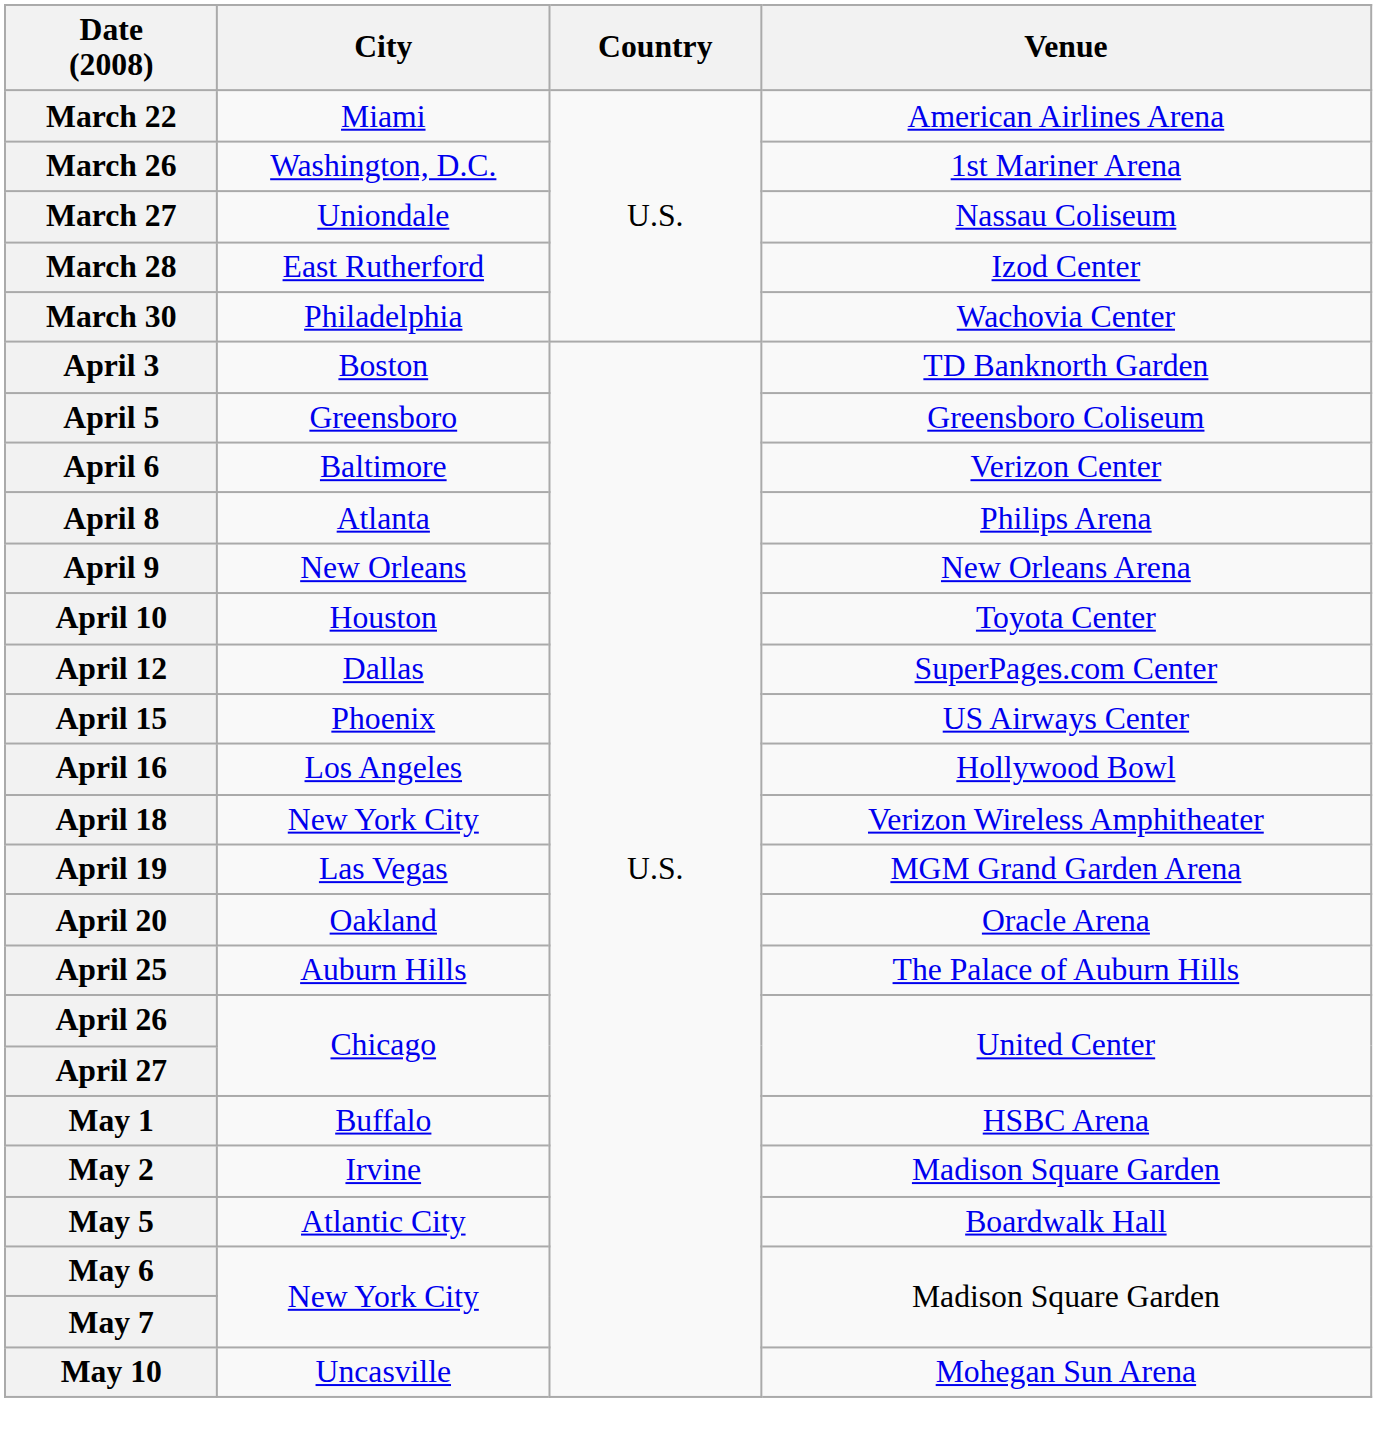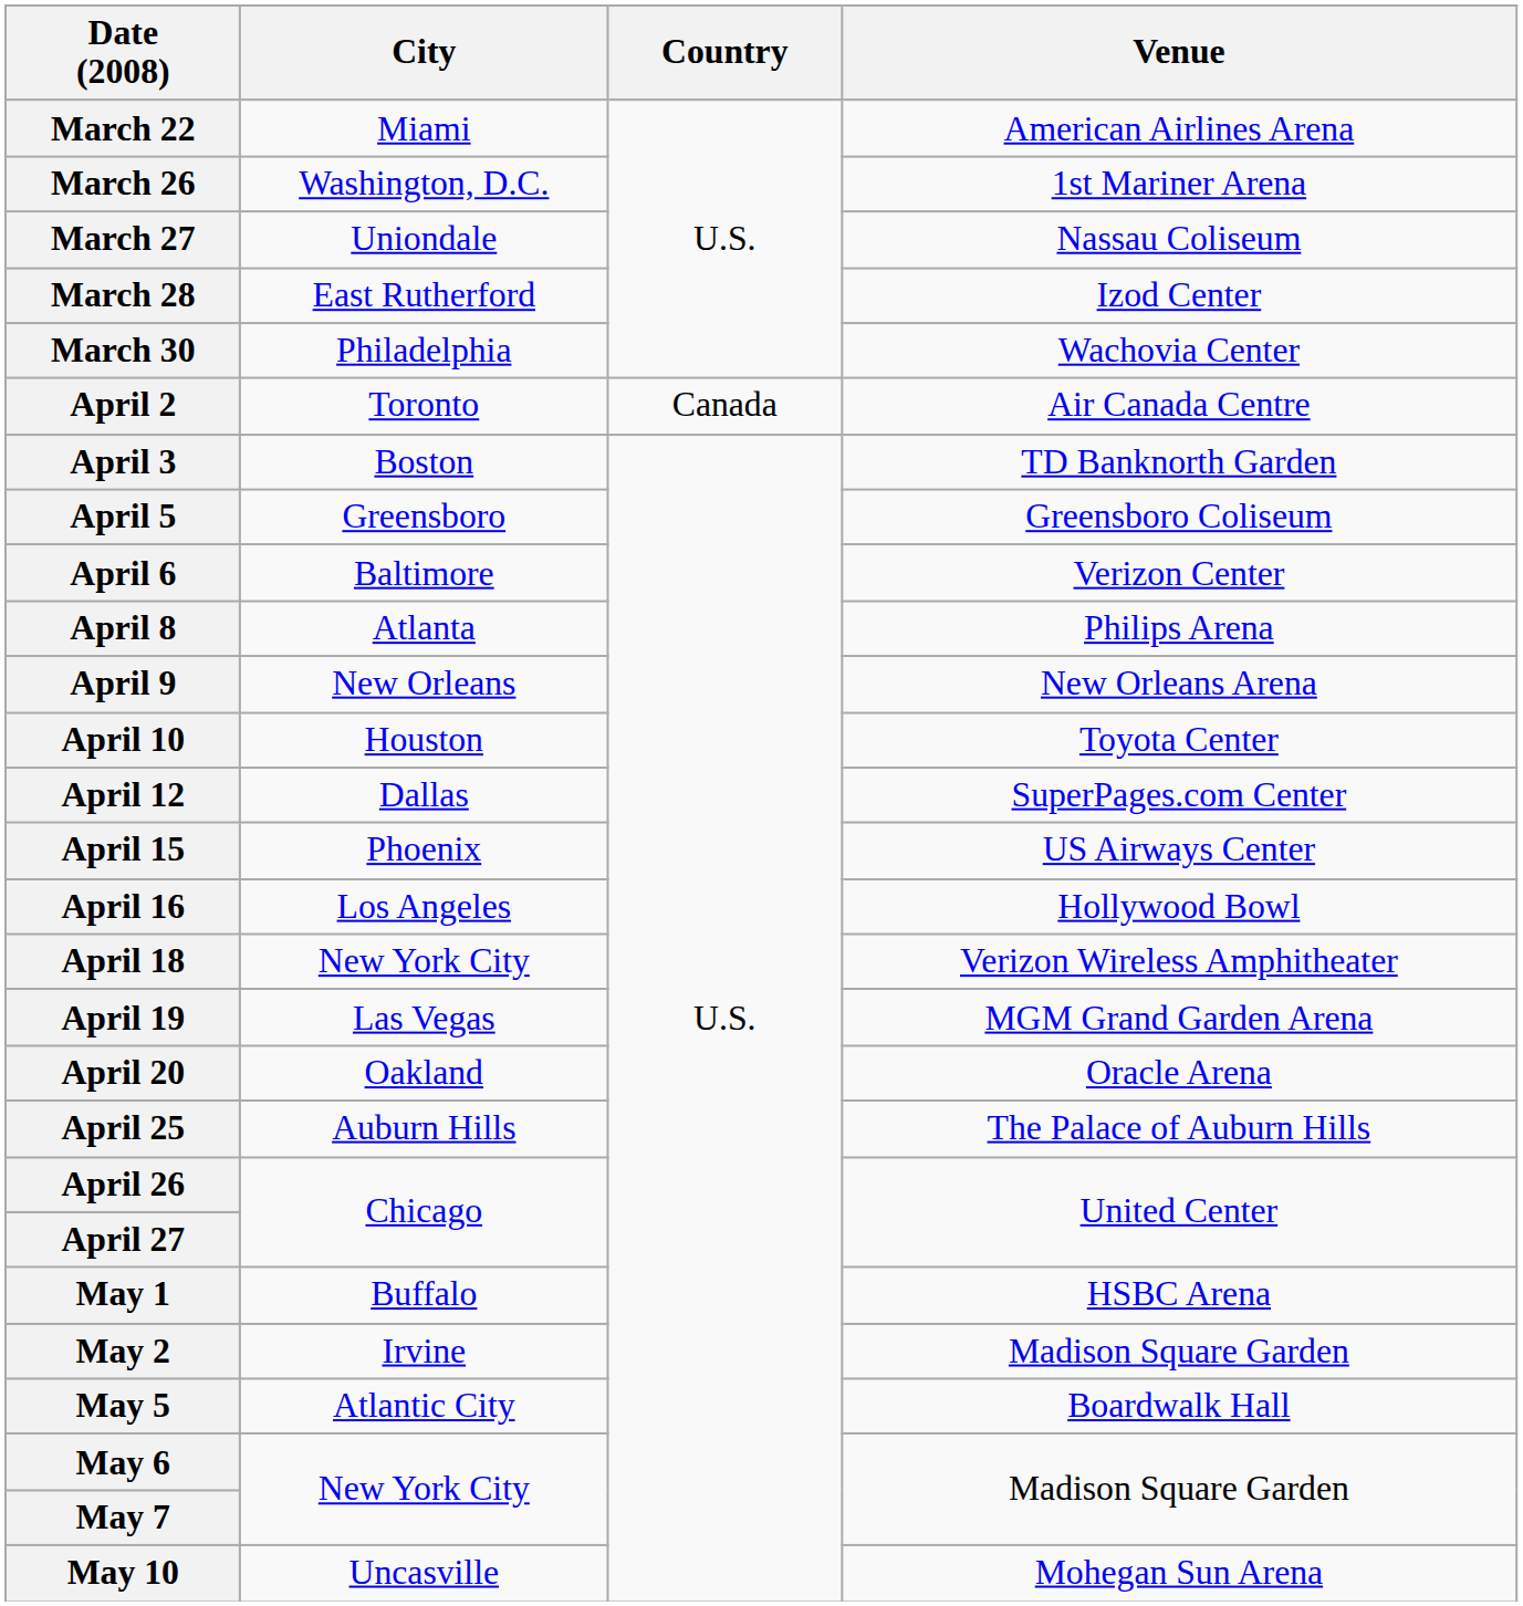+ row: April 2 | Toronto | Canada | Air Canada Centre
